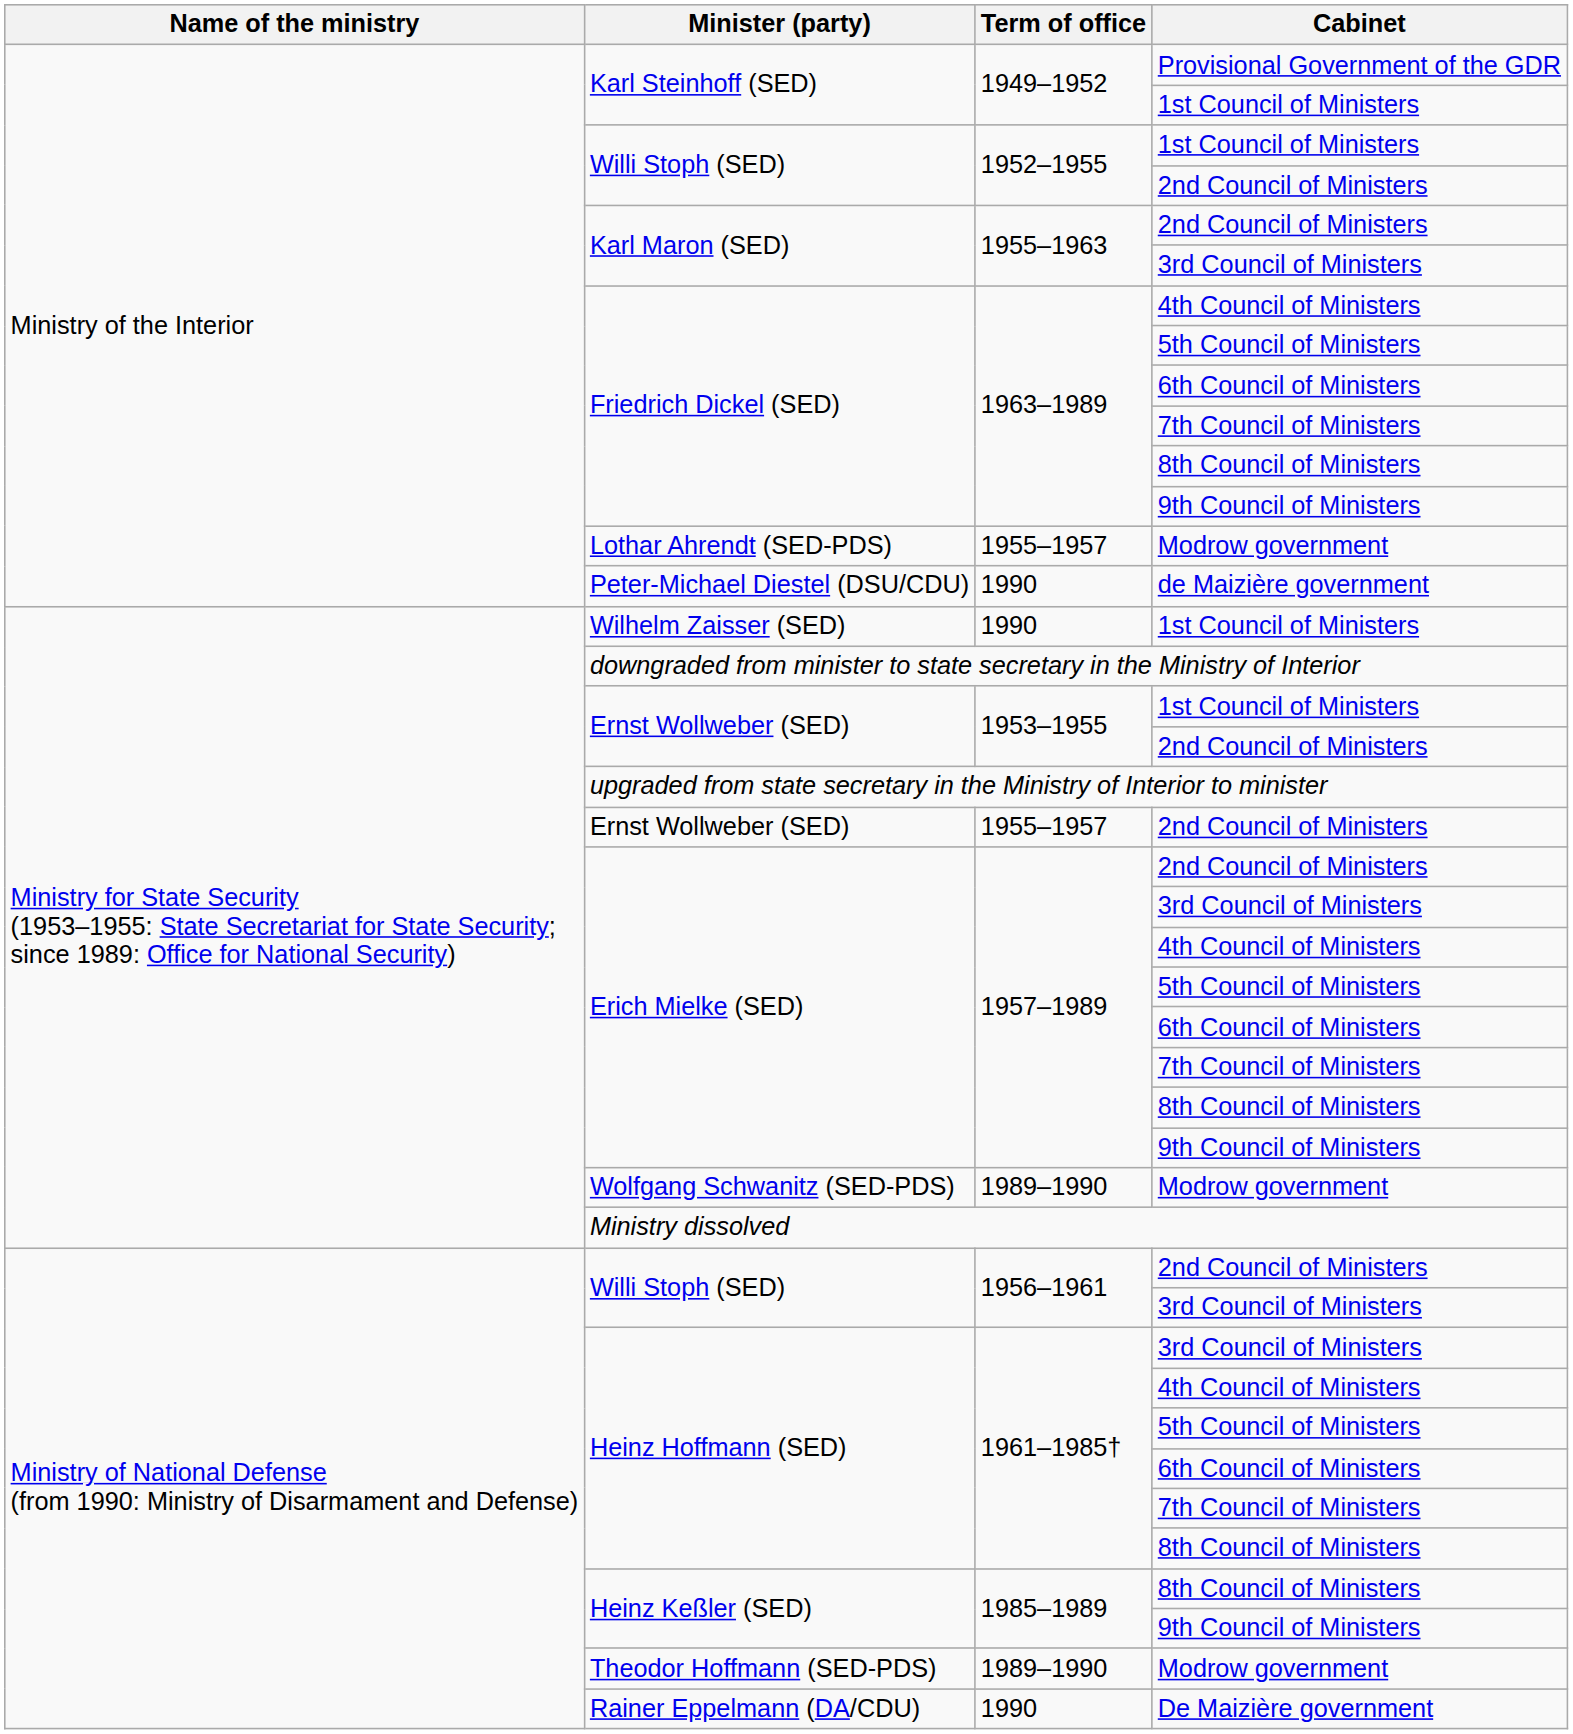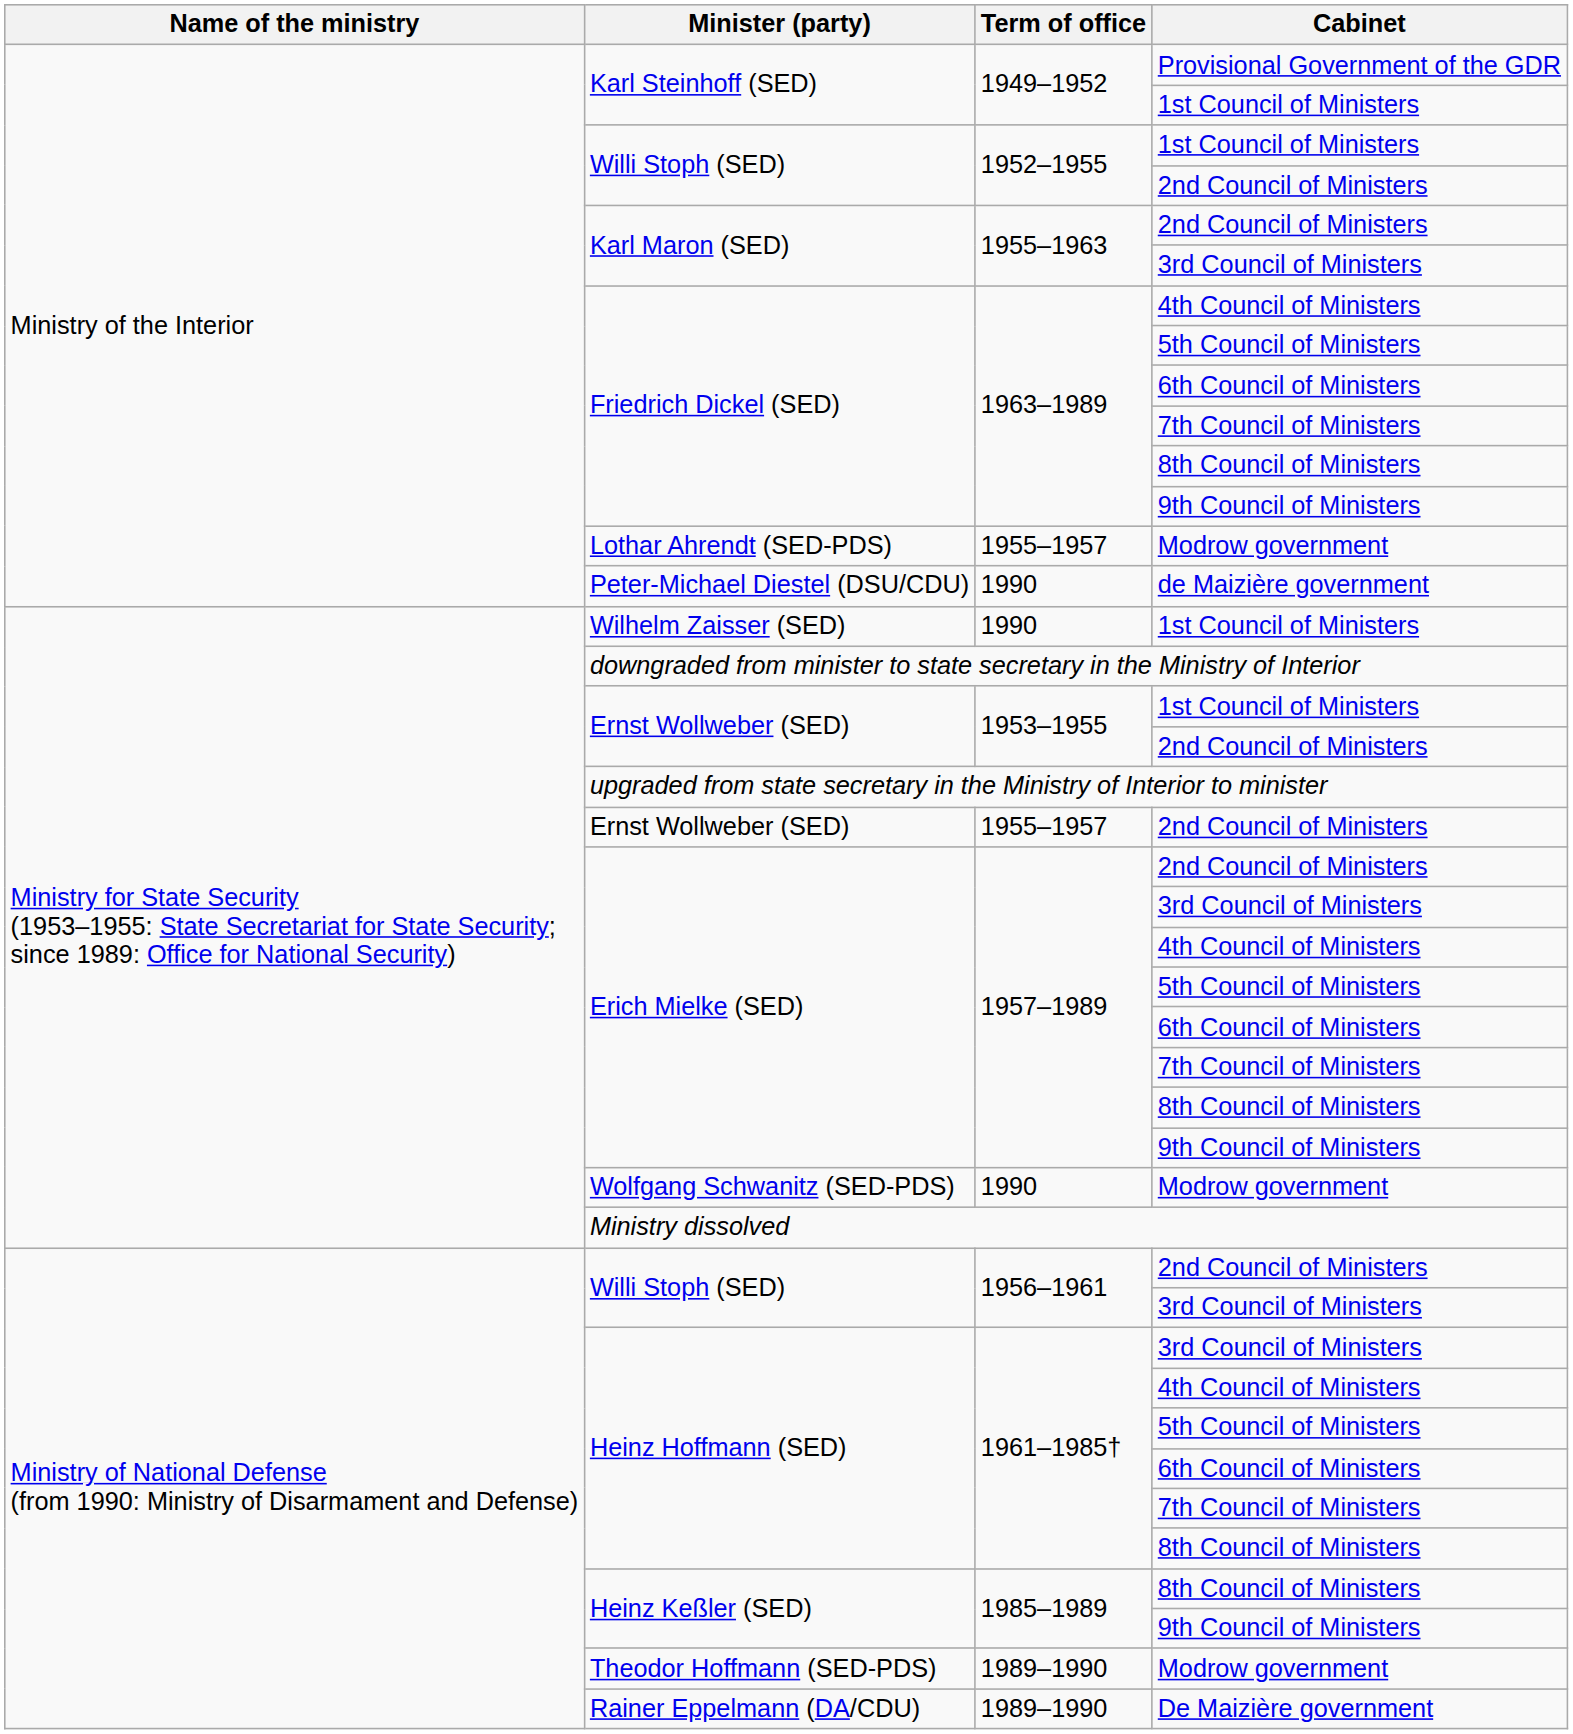Wolfgang Schwanitz (SED-PDS) | Term of office: 1989–1990 -> 1990
Rainer Eppelmann (DA/CDU) | Term of office: 1990 -> 1989–1990
